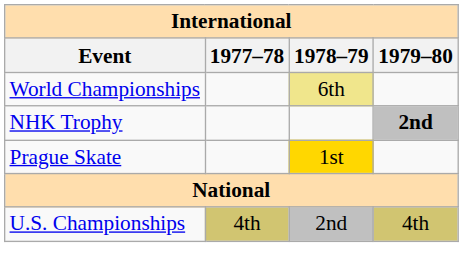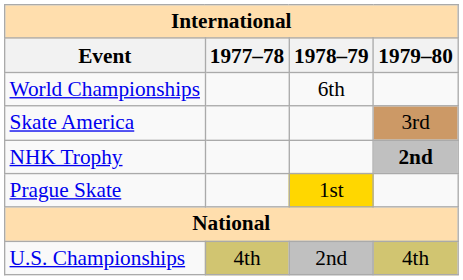World Championships | 1978–79: khaki background -> no background
+ row: Skate America | 3rd
